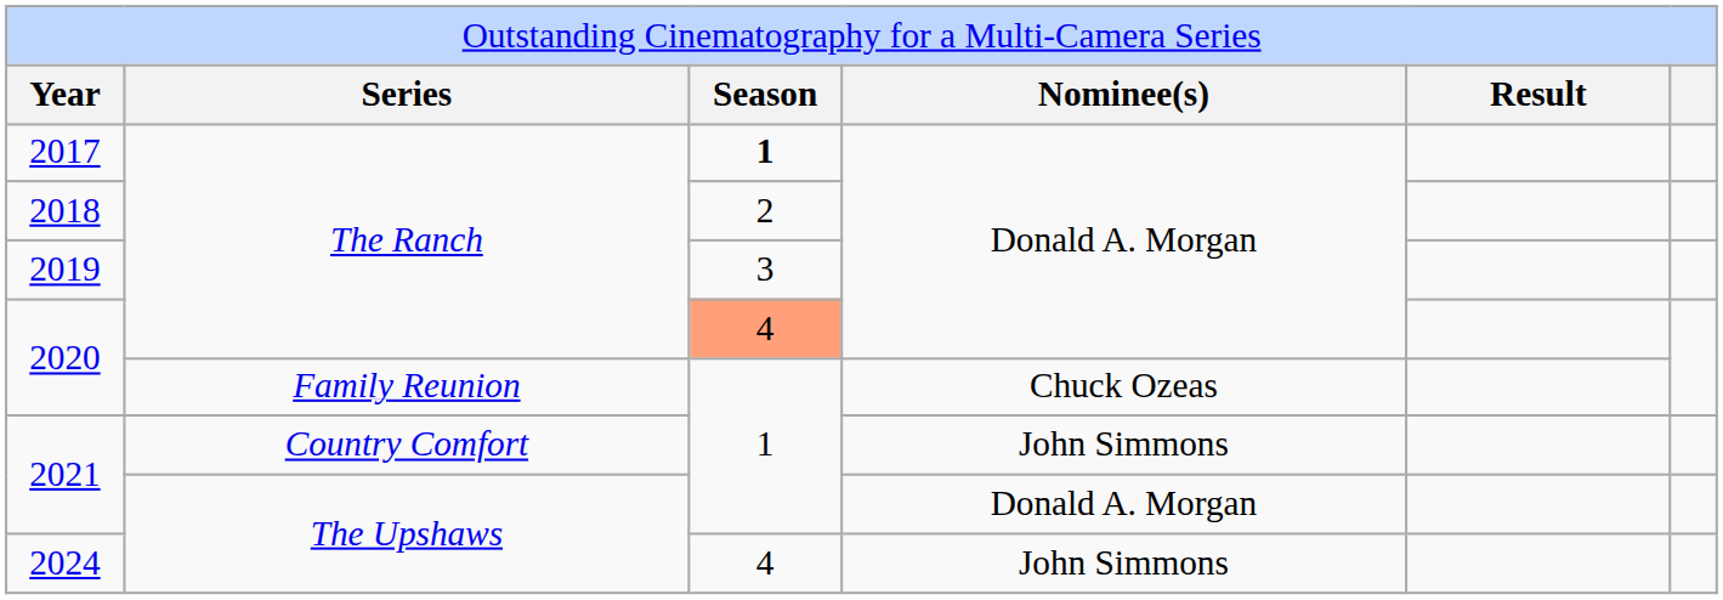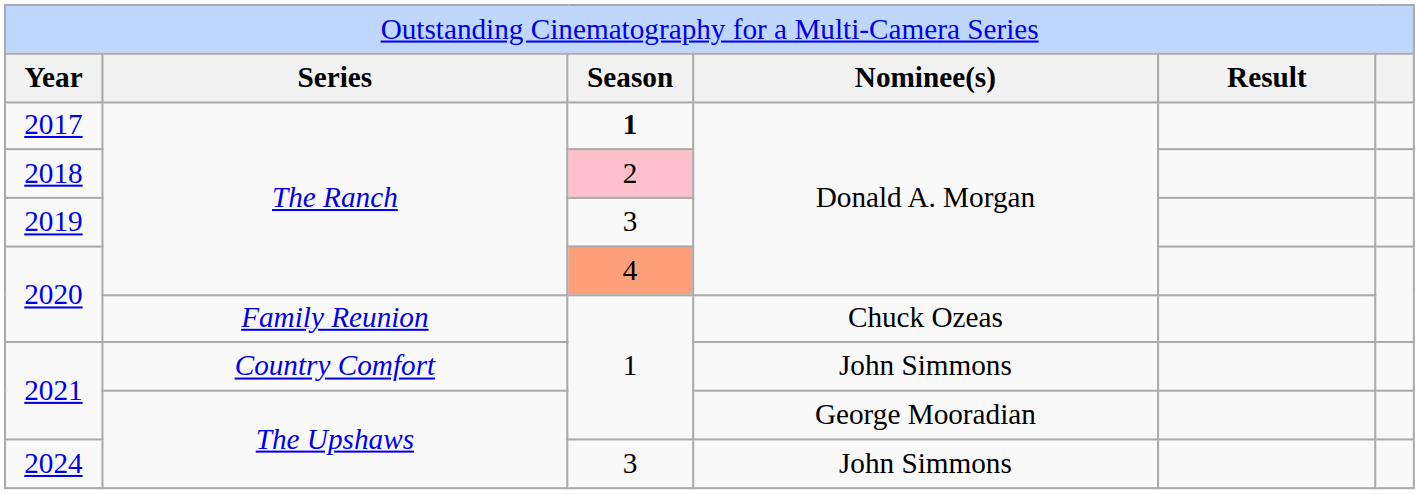2018 | column 3: no background -> pink background
2021 / The Upshaws | column 4: Donald A. Morgan -> George Mooradian
2024 | column 3: 4 -> 3
